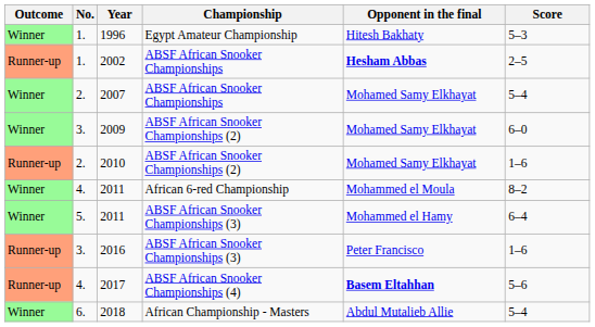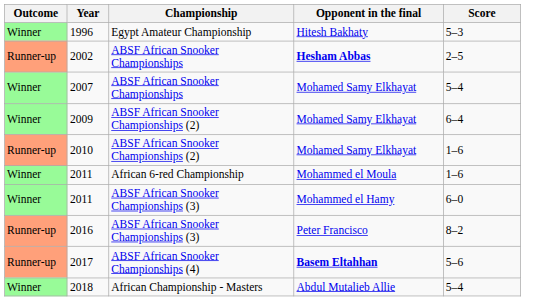- column: No. | 1. | 1. | 2. | 3. | 2. | 4. | 5. | 3. | 4. | 6.
2009 | Score: 6–0 -> 6–4
2011 / African 6-red Championship | Score: 8–2 -> 1–6
2011 / ABSF African Snooker Championships (3) | Score: 6–4 -> 6–0
2016 | Score: 1–6 -> 8–2
